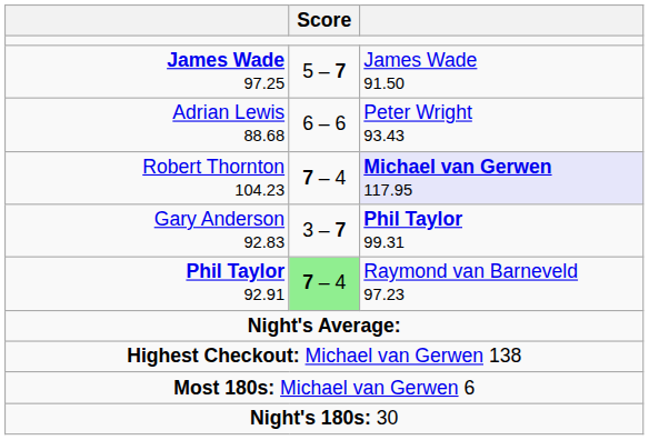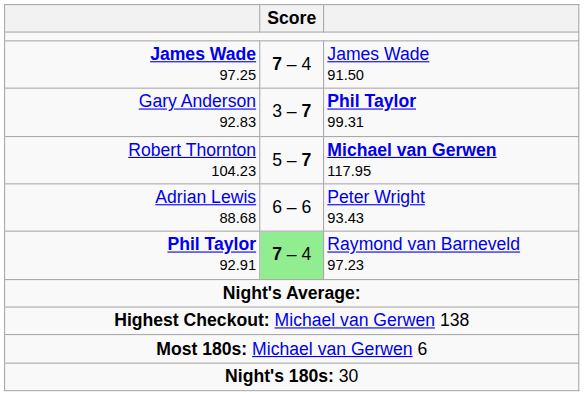James Wade 97.25 | Score: 5 – 7 -> 7 – 4
rows swapped: Gary Anderson 92.83 <-> Adrian Lewis 88.68
Robert Thornton 104.23 | Score: 7 – 4 -> 5 – 7
Robert Thornton 104.23 | column 3: lavender background -> no background
